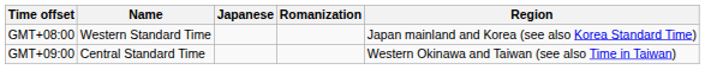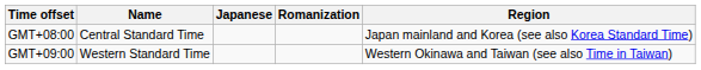GMT+08:00 | Name: Western Standard Time -> Central Standard Time
GMT+09:00 | Name: Central Standard Time -> Western Standard Time
